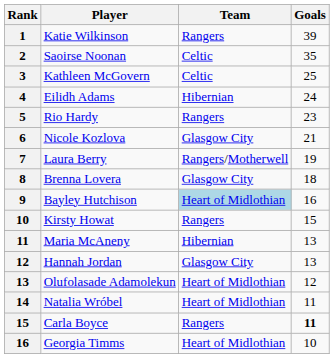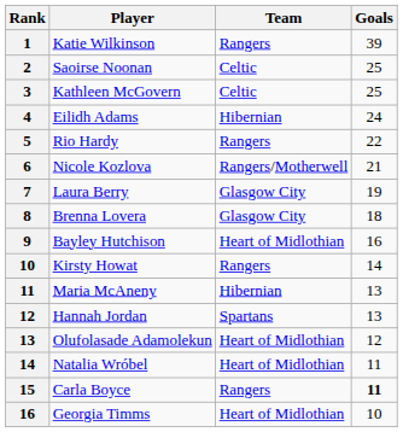Saoirse Noonan | Goals: 35 -> 25
Rio Hardy | Goals: 23 -> 22
Nicole Kozlova | Team: Glasgow City -> Rangers/Motherwell
Laura Berry | Team: Rangers/Motherwell -> Glasgow City
Bayley Hutchison | Team: lightblue background -> no background
Kirsty Howat | Goals: 15 -> 14
Hannah Jordan | Team: Glasgow City -> Spartans
